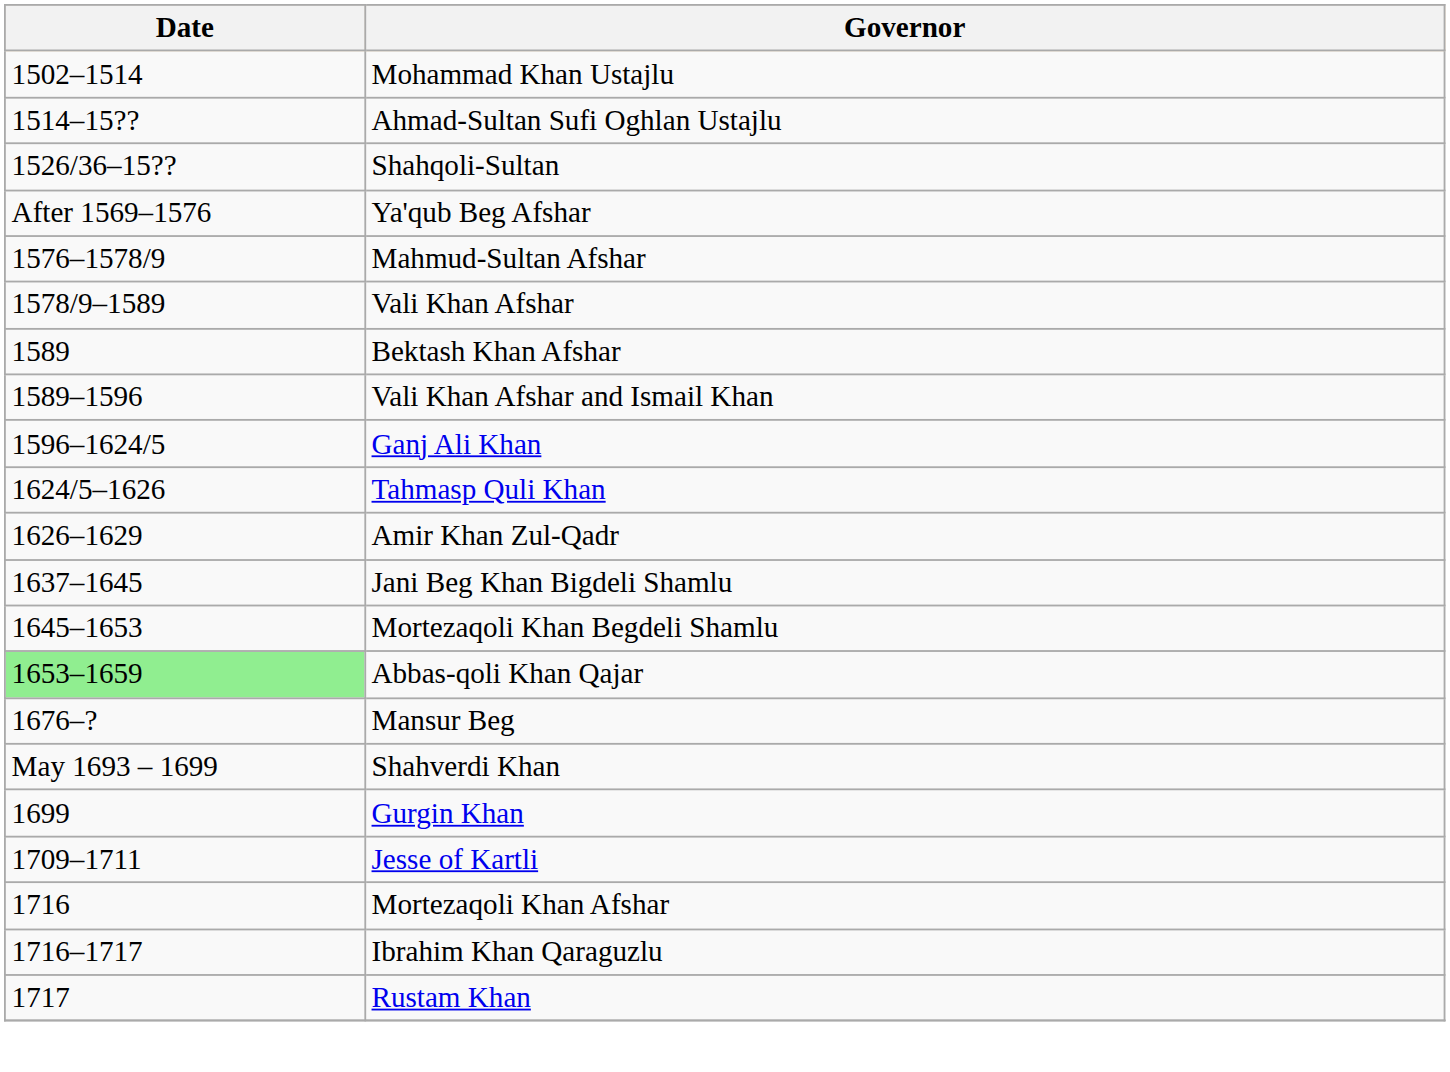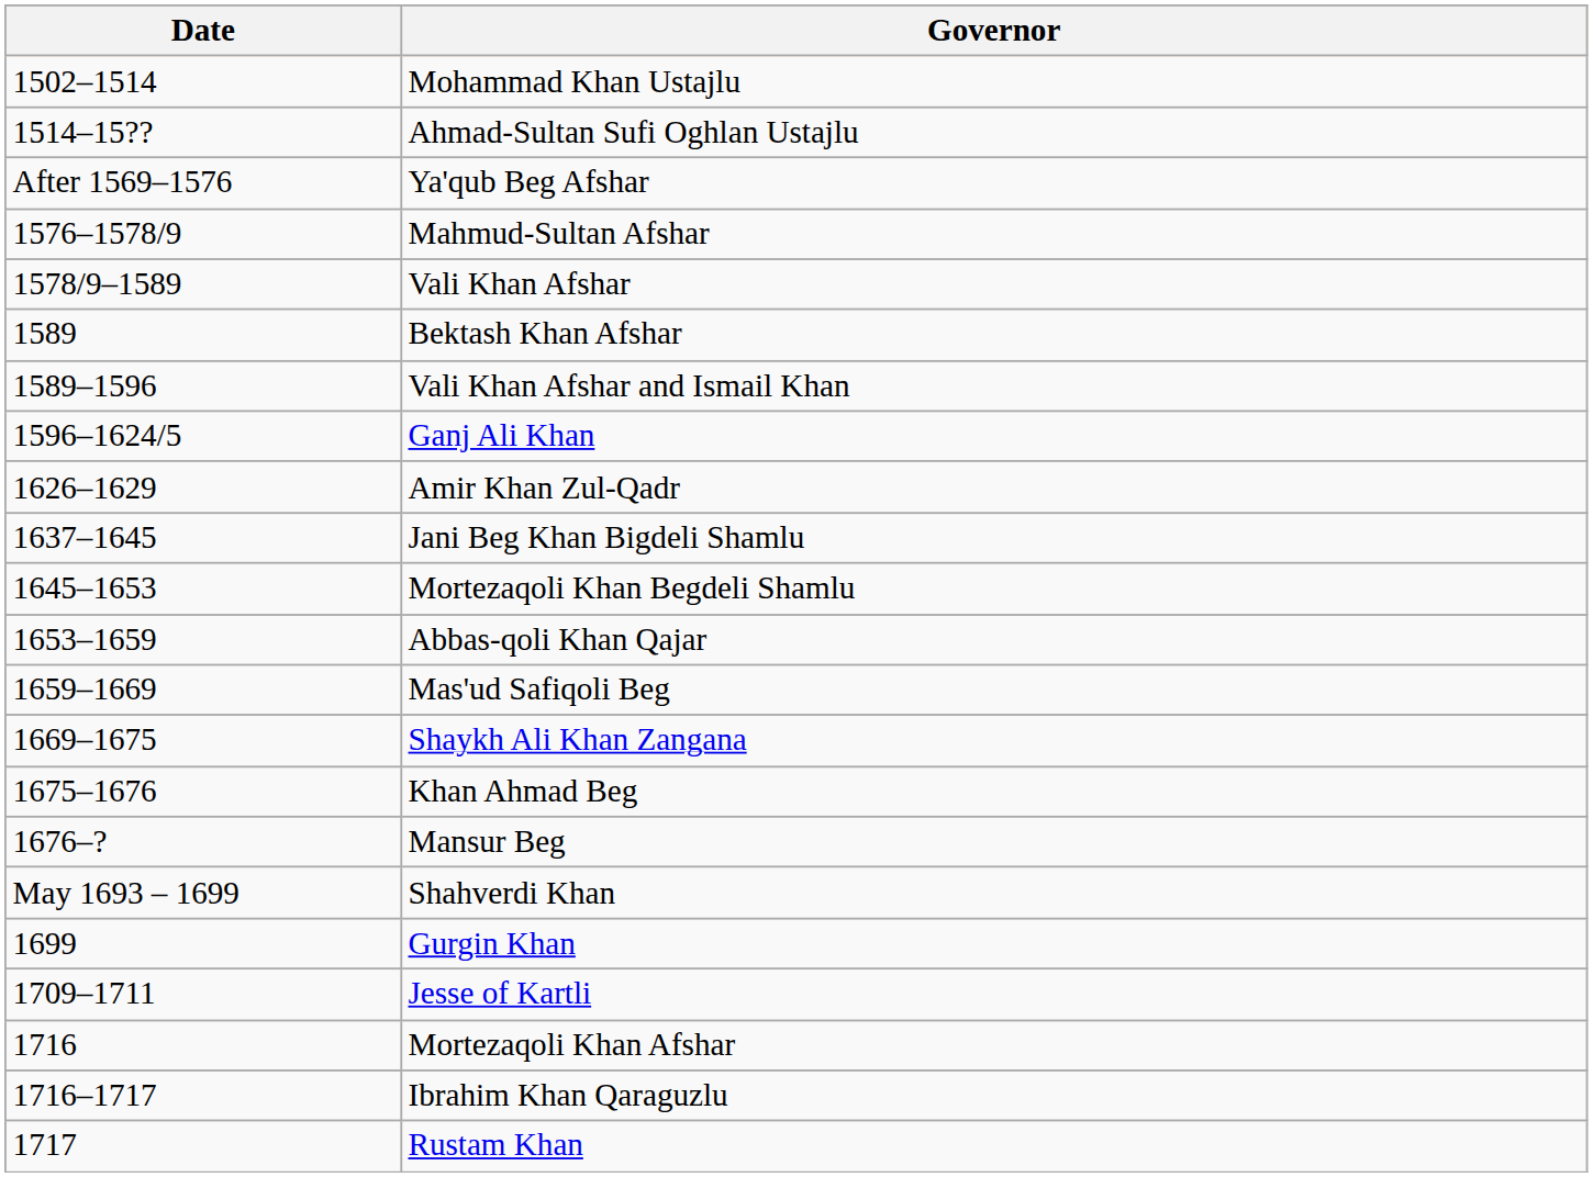- row: 1526/36–15?? | Shahqoli-Sultan
- row: 1624/5–1626 | Tahmasp Quli Khan
Abbas-qoli Khan Qajar | Date: lightgreen background -> no background
+ row: 1659–1669 | Mas'ud Safiqoli Beg
+ row: 1669–1675 | Shaykh Ali Khan Zangana
+ row: 1675–1676 | Khan Ahmad Beg
